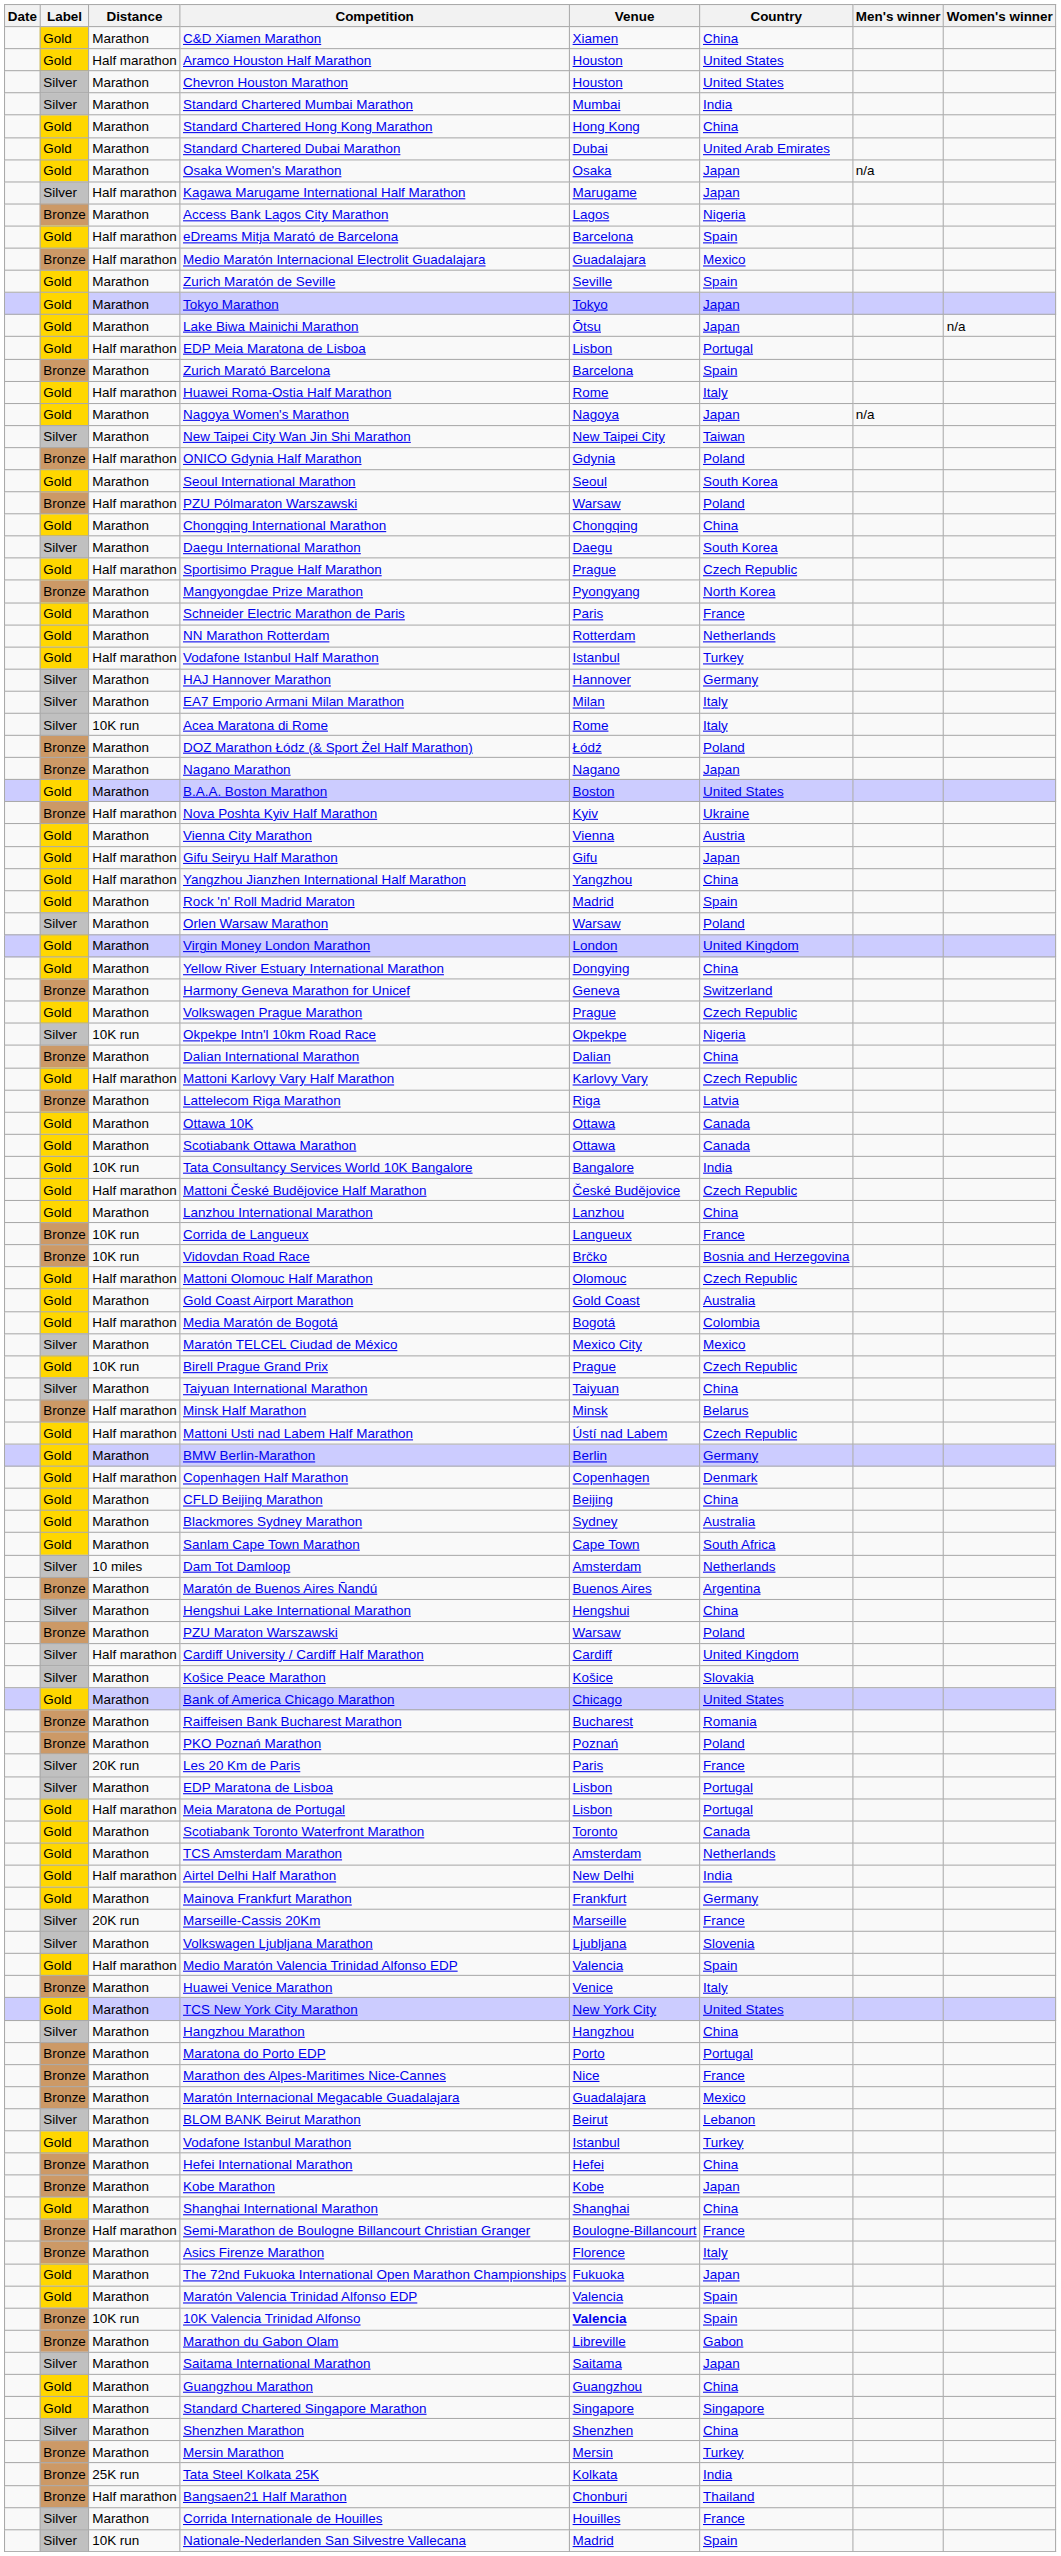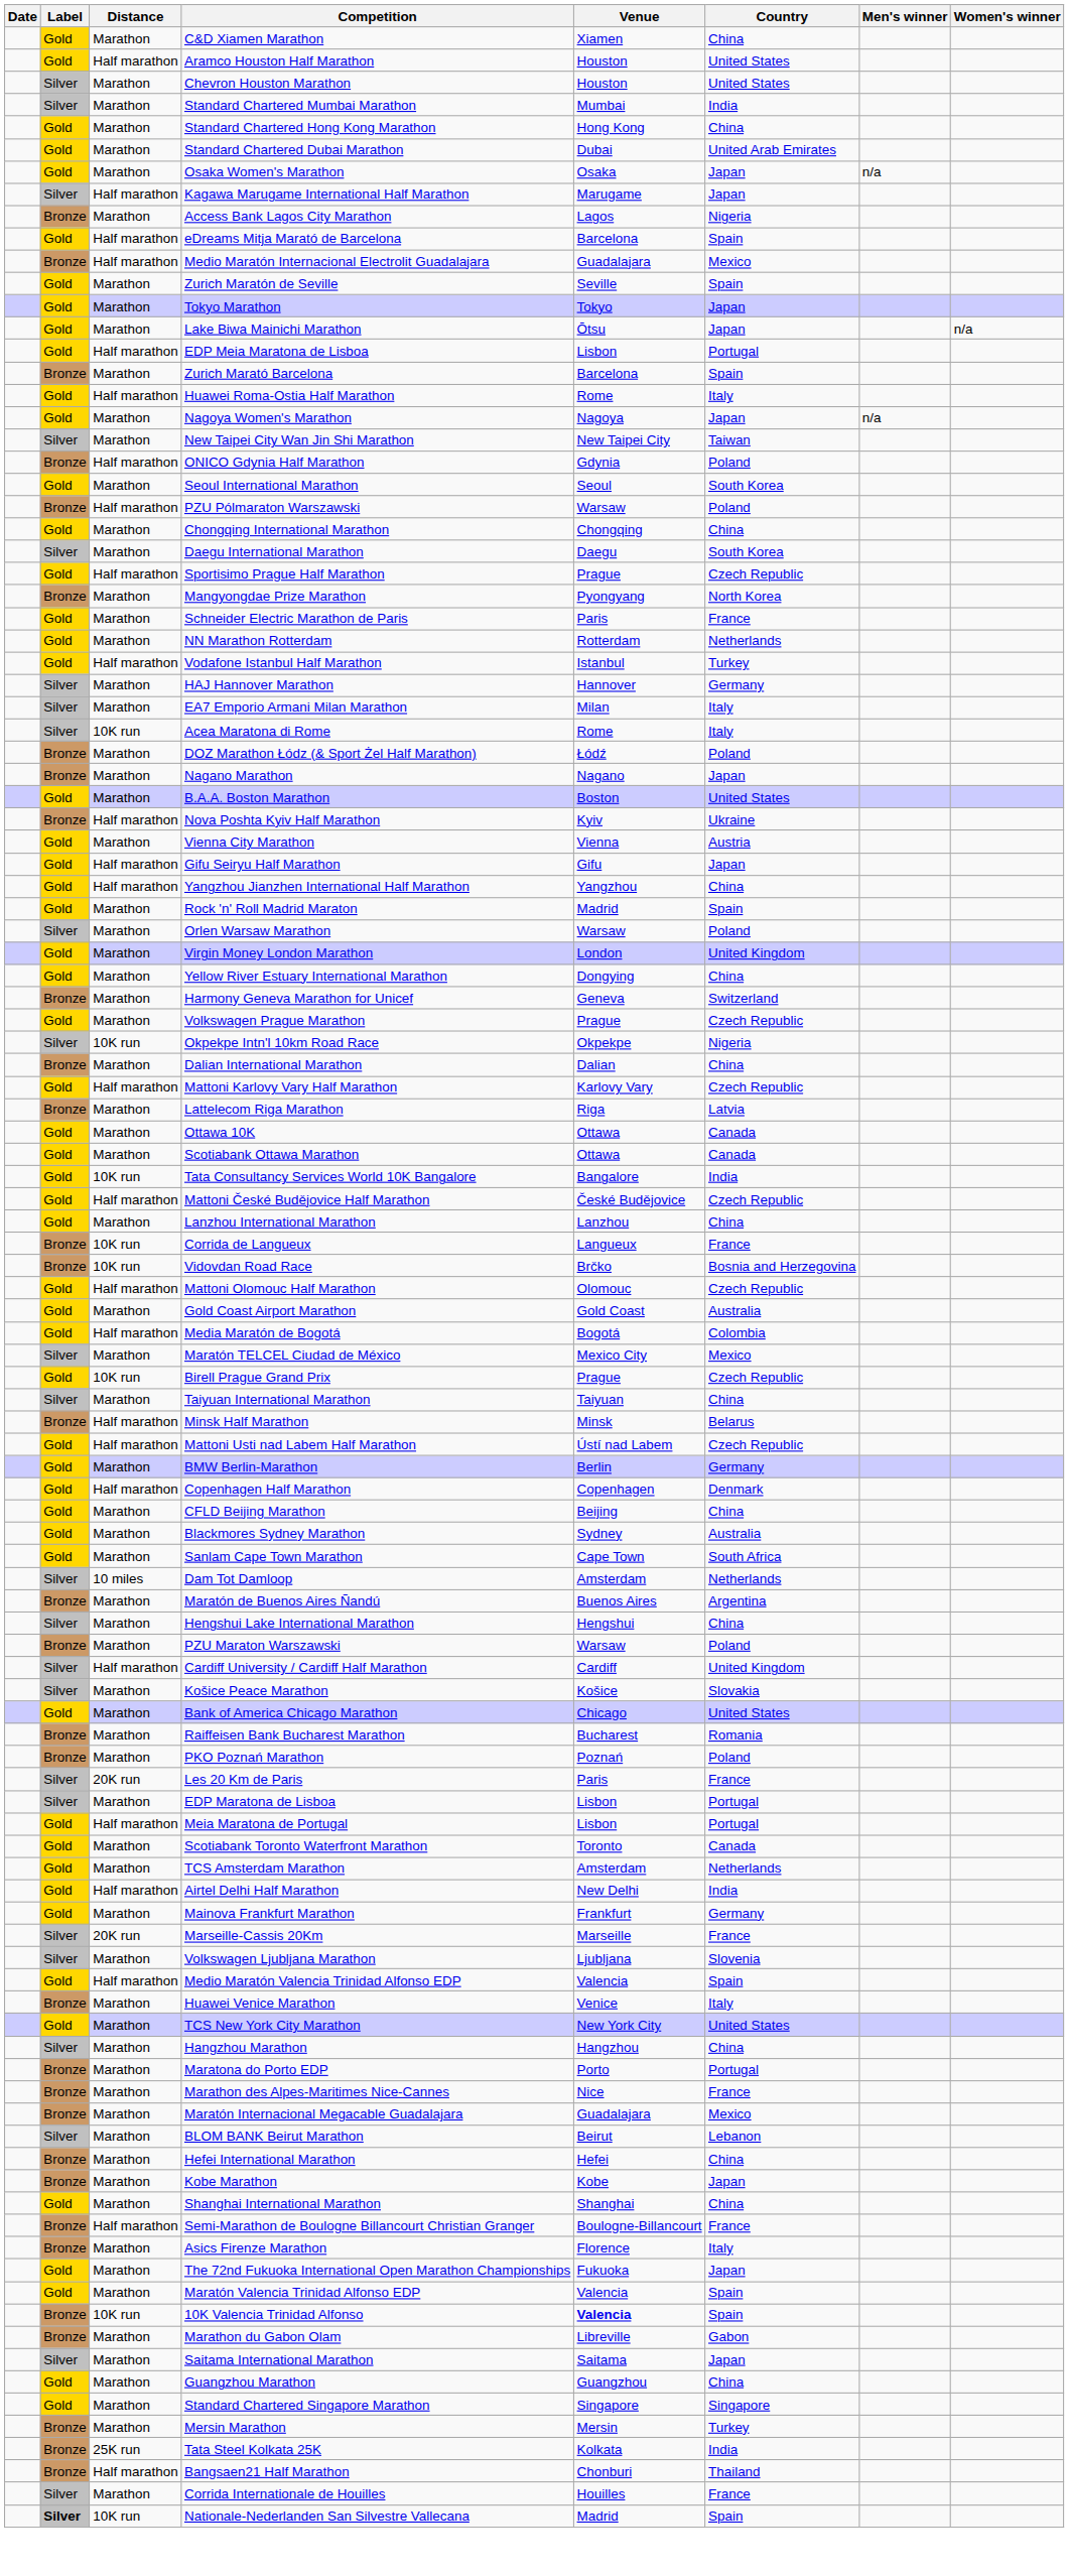- row: Gold | Marathon | Vodafone Istanbul Marathon | Istanbul | Turkey
- row: Silver | Marathon | Shenzhen Marathon | Shenzhen | China
Nationale-Nederlanden San Silvestre Vallecana | Label: normal -> bold
